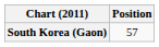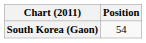South Korea (Gaon) | Position: 57 -> 54
